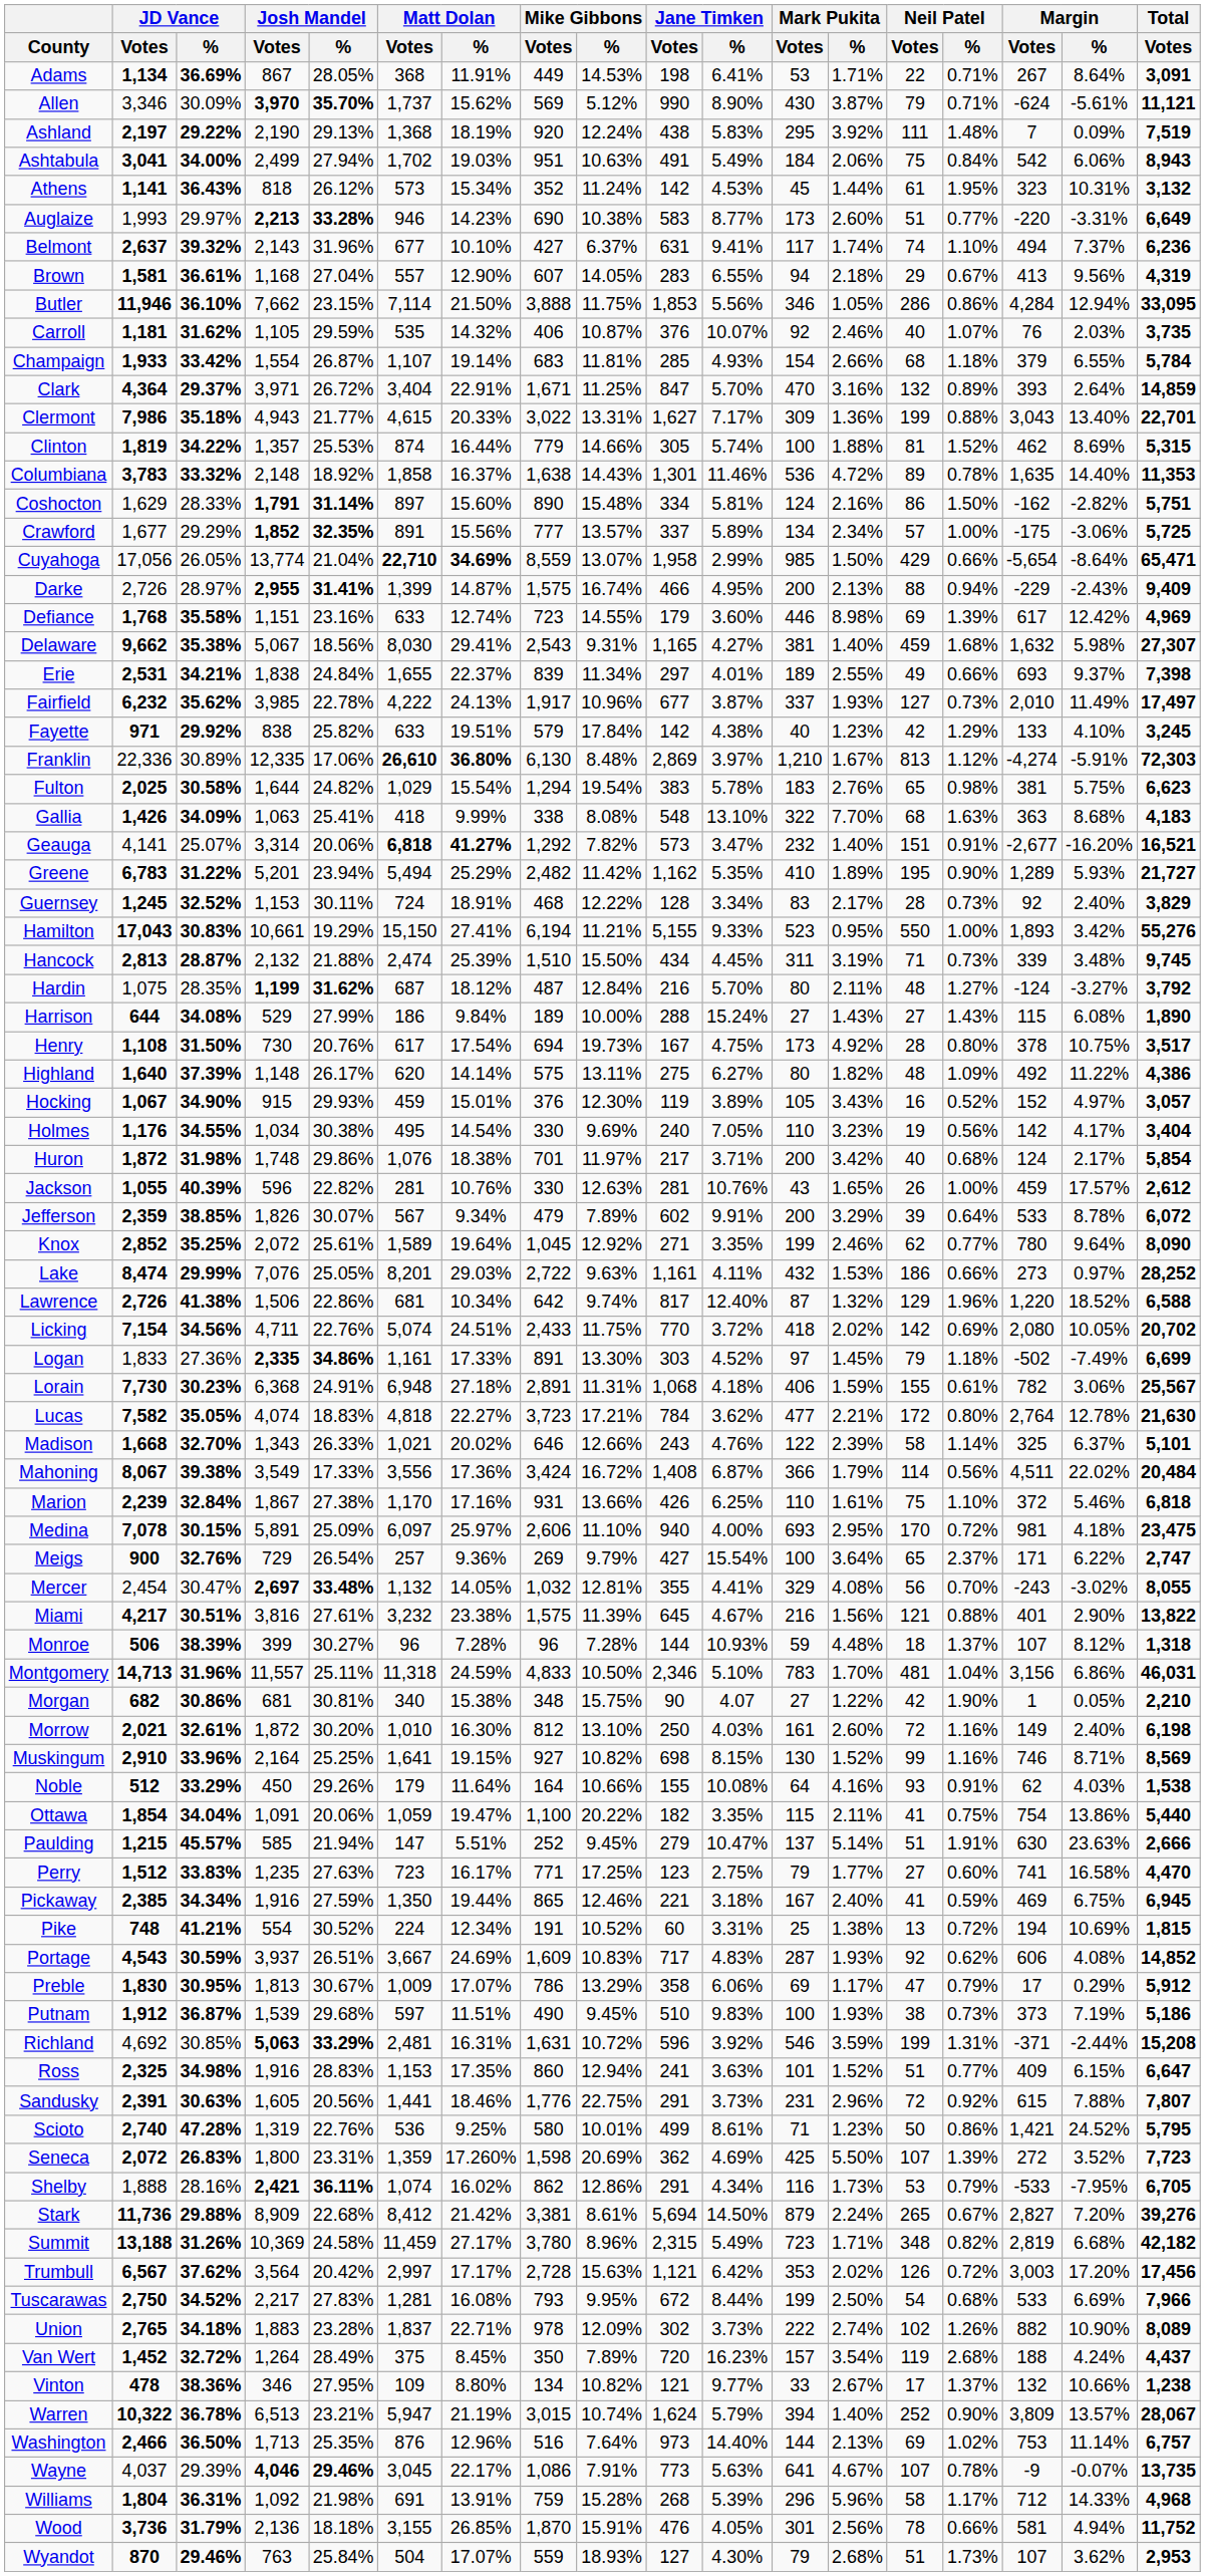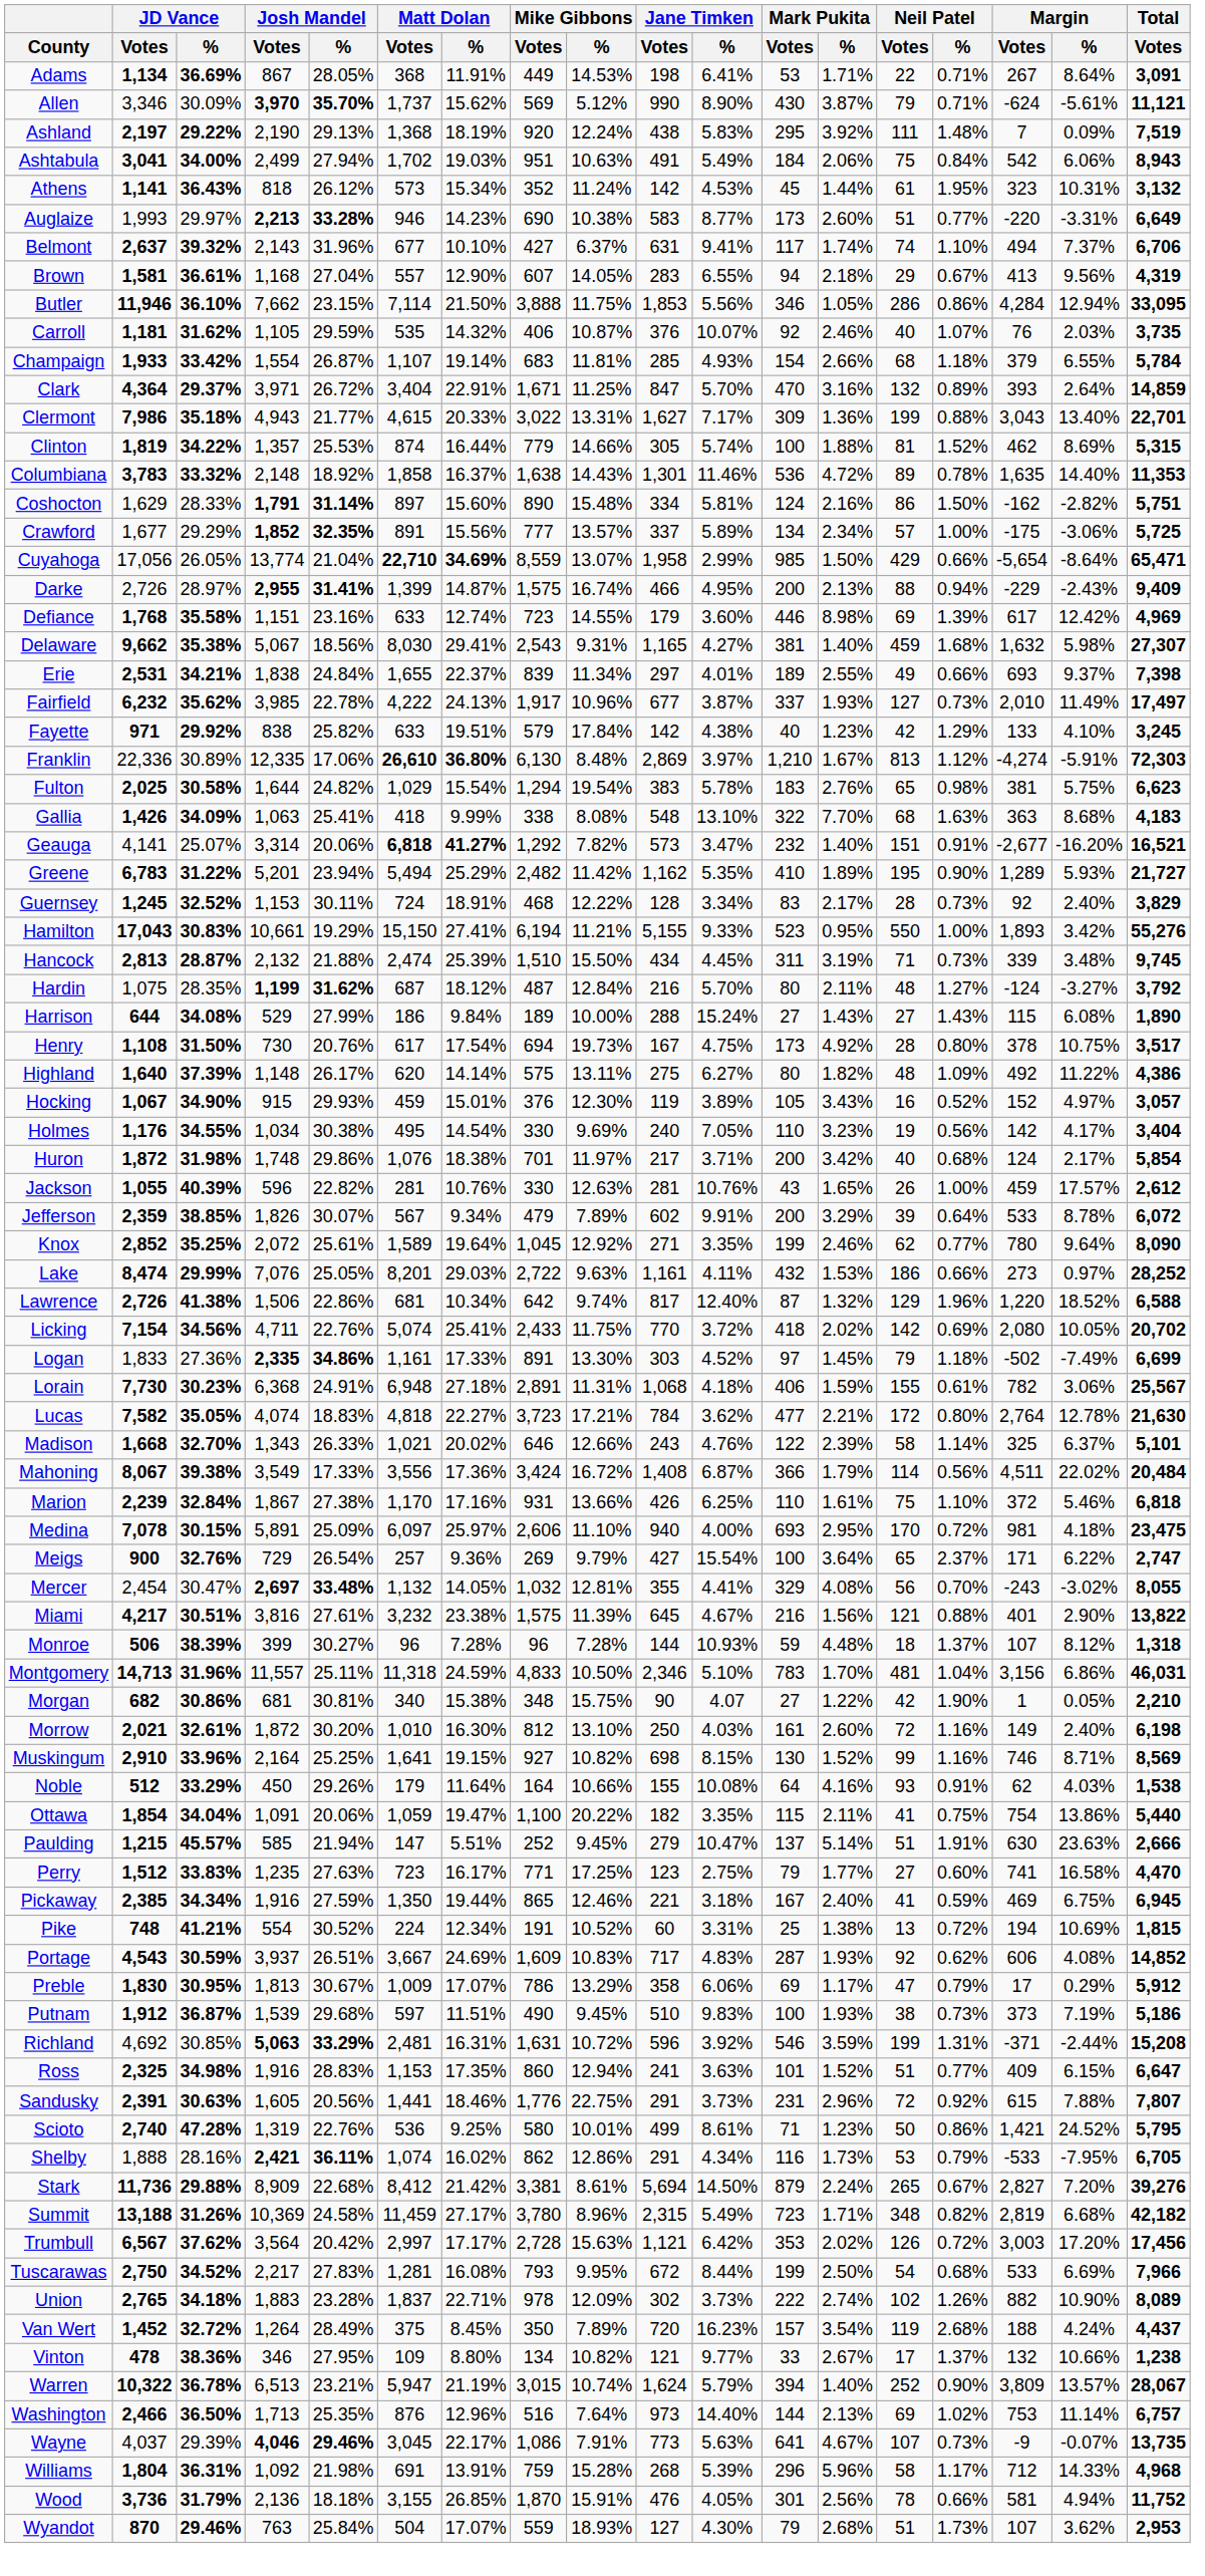Belmont | Total / Votes: 6,236 -> 6,706
Licking | Matt Dolan / %: 24.51% -> 25.41%
- row: Seneca | 2,072 | 26.83% | 1,800 | 23.31% | 1,359 | 17.260% | 1,598 | 20.69% | 362 | 4.69% | 425 | 5.50% | 107 | 1.39% | 272 | 3.52% | 7,723
Wayne | Neil Patel / %: 0.78% -> 0.73%
